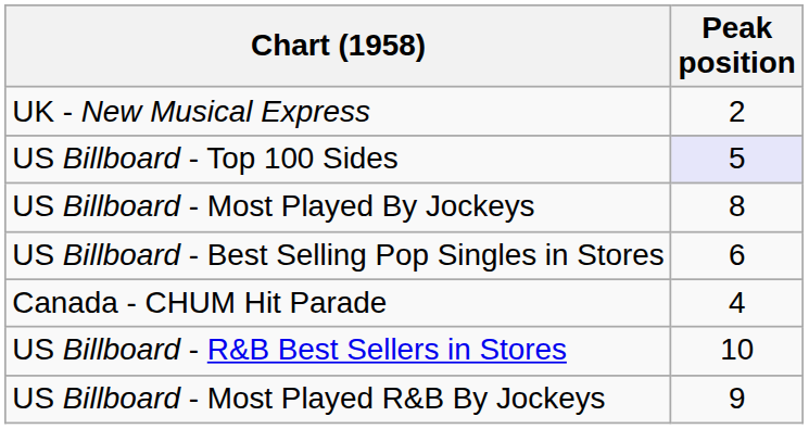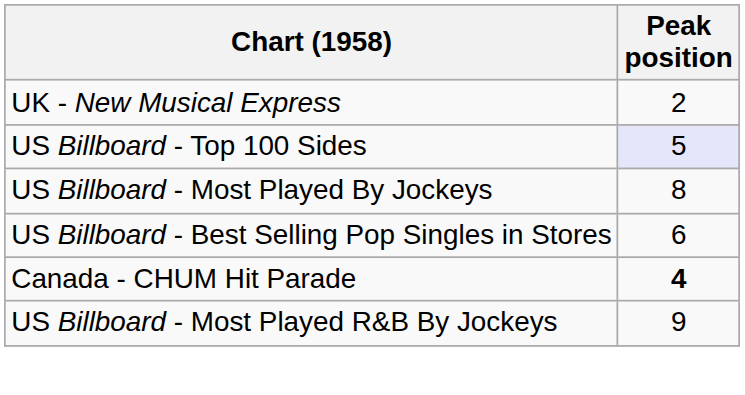Canada - CHUM Hit Parade | Peak position: normal -> bold
- row: US Billboard - R&B Best Sellers in Stores | 10
